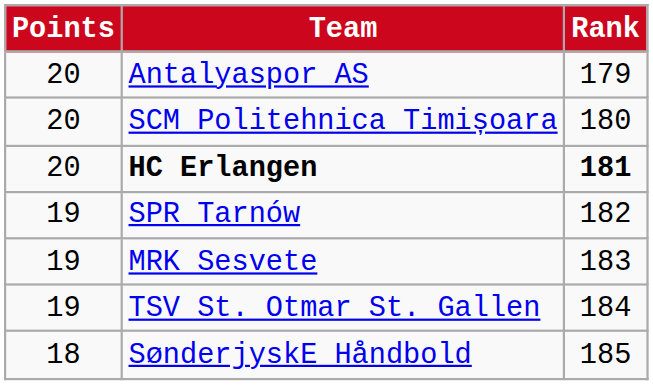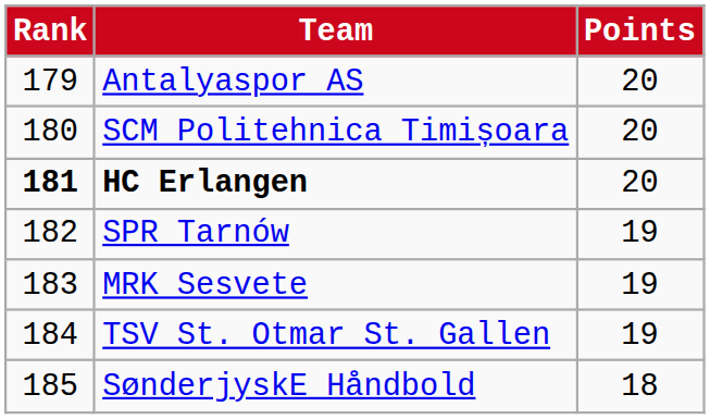columns swapped: Rank <-> Points
